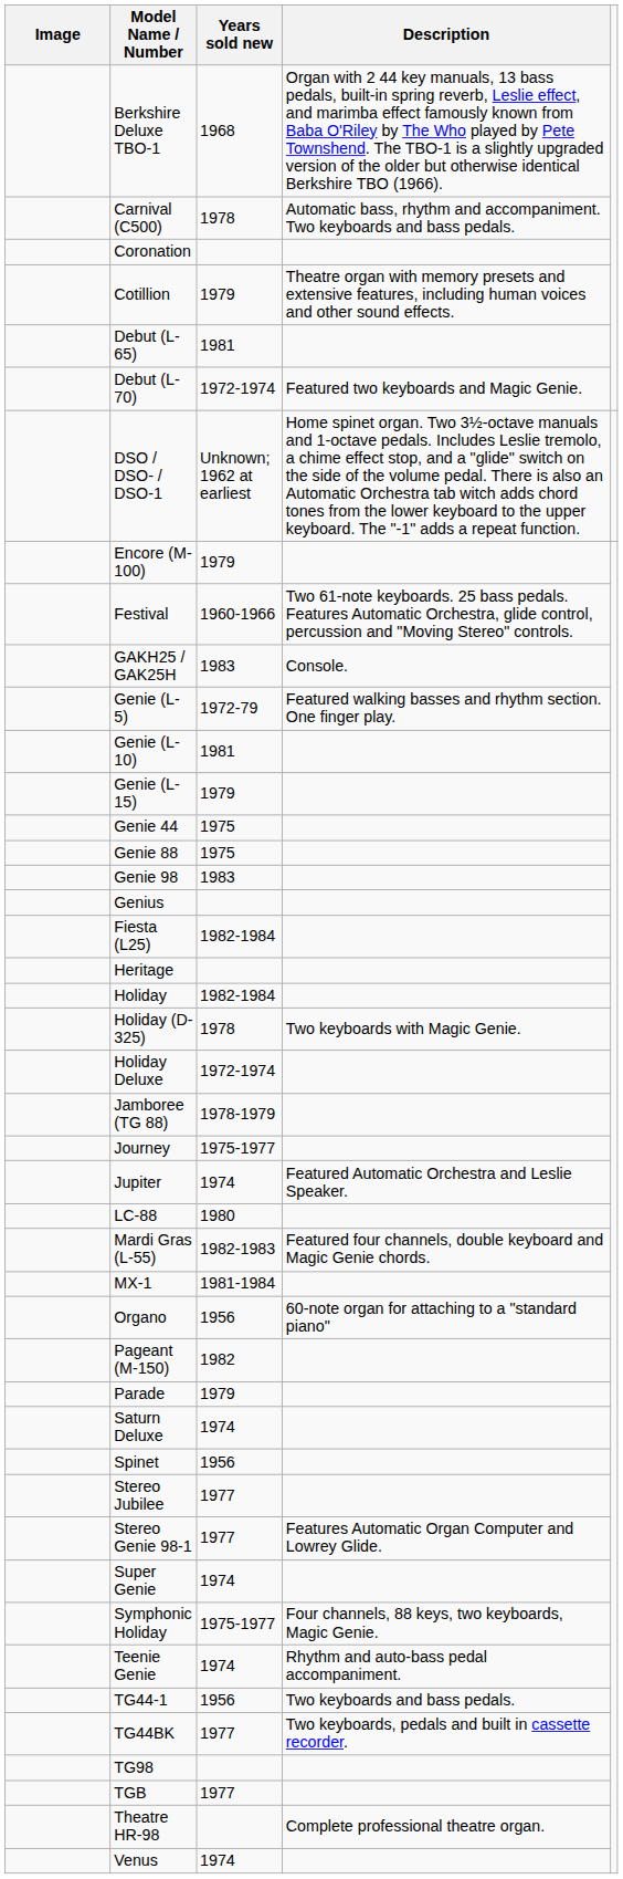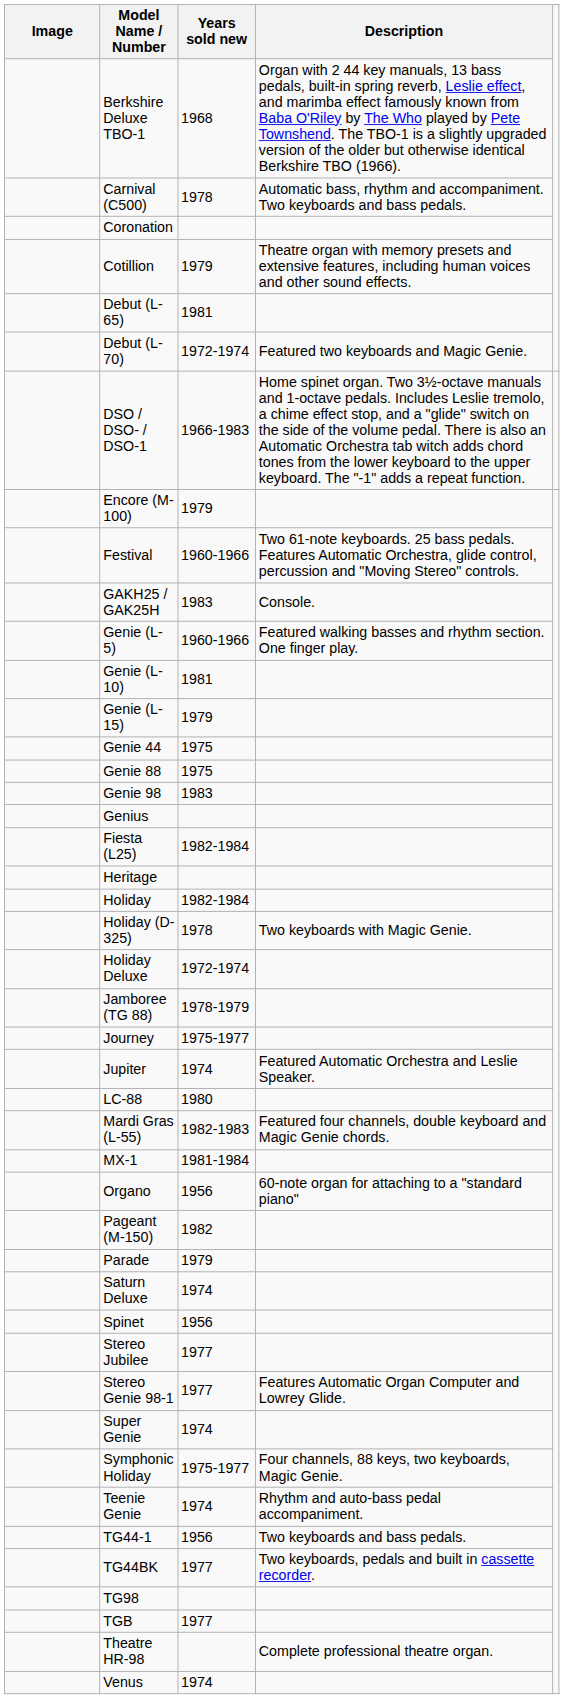DSO / DSO- / DSO-1 | Years sold new: Unknown; 1962 at earliest -> 1966-1983
Genie (L-5) | Years sold new: 1972-79 -> 1960-1966
